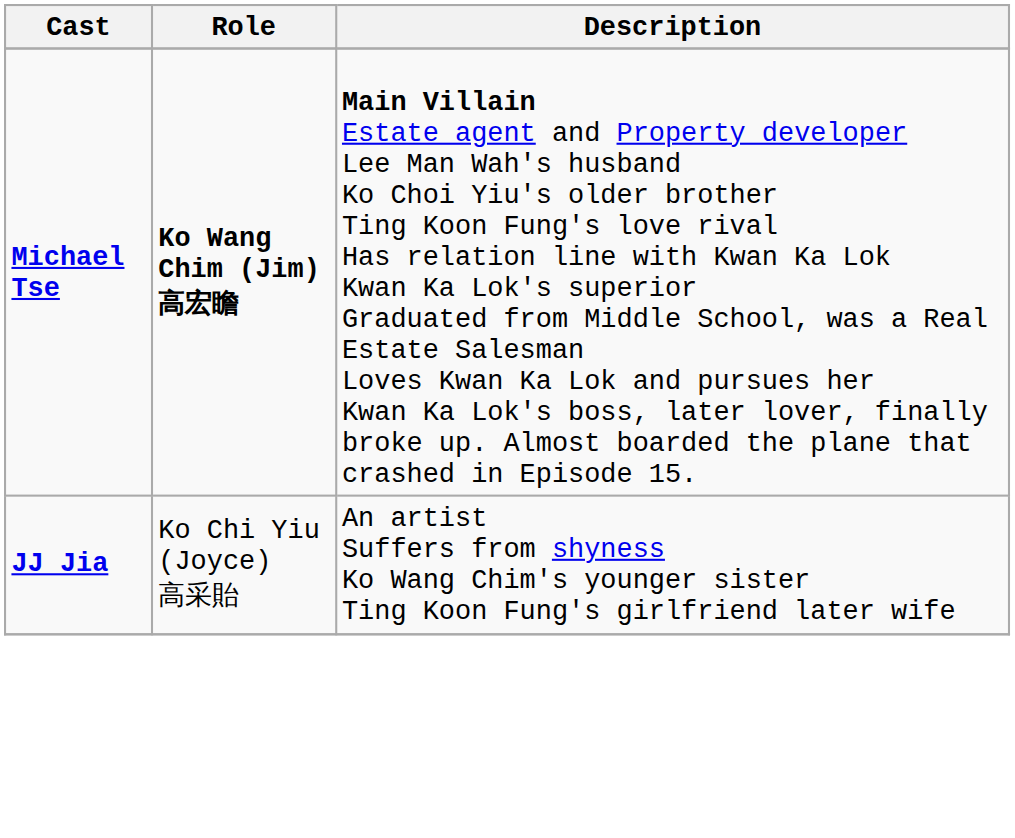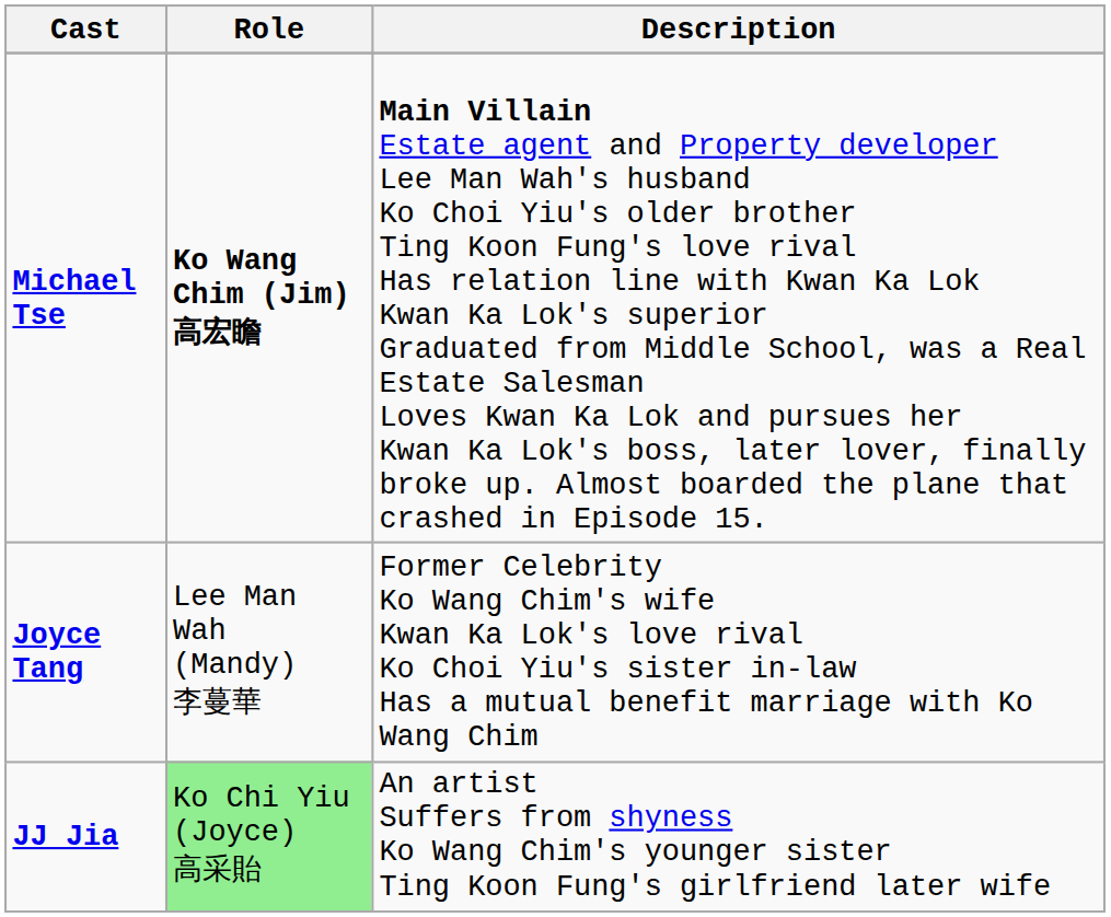+ row: Joyce Tang | Lee Man Wah (Mandy) 李蔓華 | Former Celebrity Ko Wang Chim's wife Kwan Ka Lok's love rival Ko Choi Yiu's sister in-law Has a mutual benefit marriage with Ko Wang Chim
JJ Jia | Role: no background -> lightgreen background
